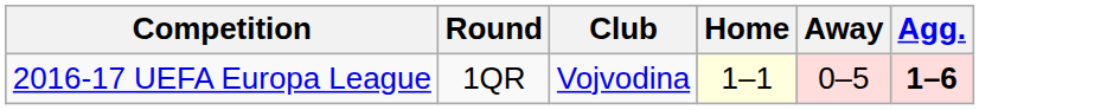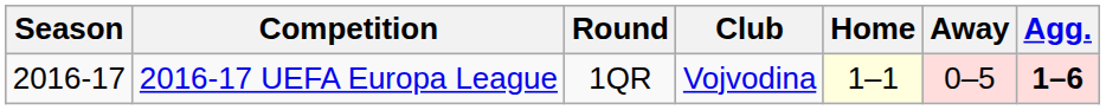+ column: Season | 2016-17
